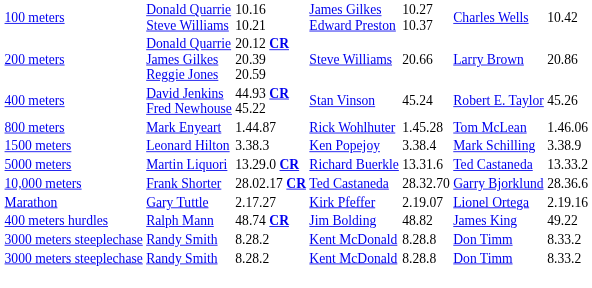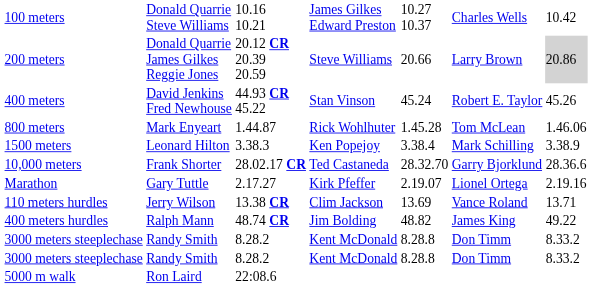200 meters | column 7: no background -> lightgrey background
- row: 5000 meters | Martin Liquori | 13.29.0 CR | Richard Buerkle | 13.31.6 | Ted Castaneda | 13.33.2
+ row: 110 meters hurdles | Jerry Wilson | 13.38 CR | Clim Jackson | 13.69 | Vance Roland | 13.71
+ row: 5000 m walk | Ron Laird | 22:08.6
